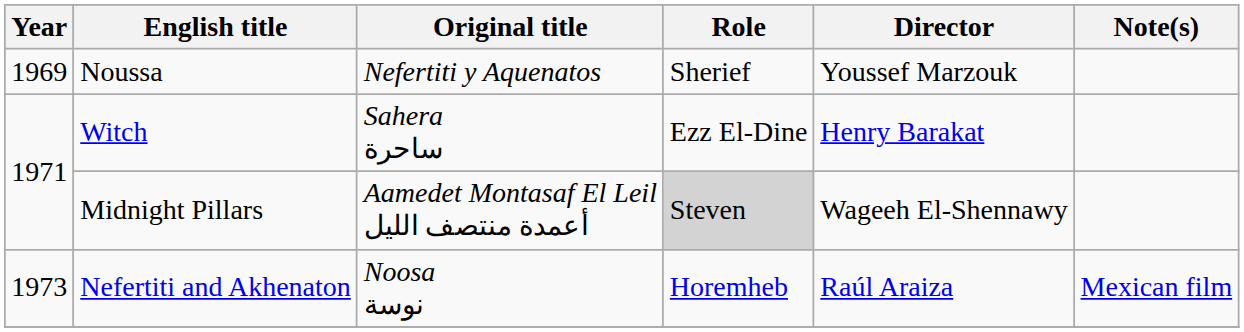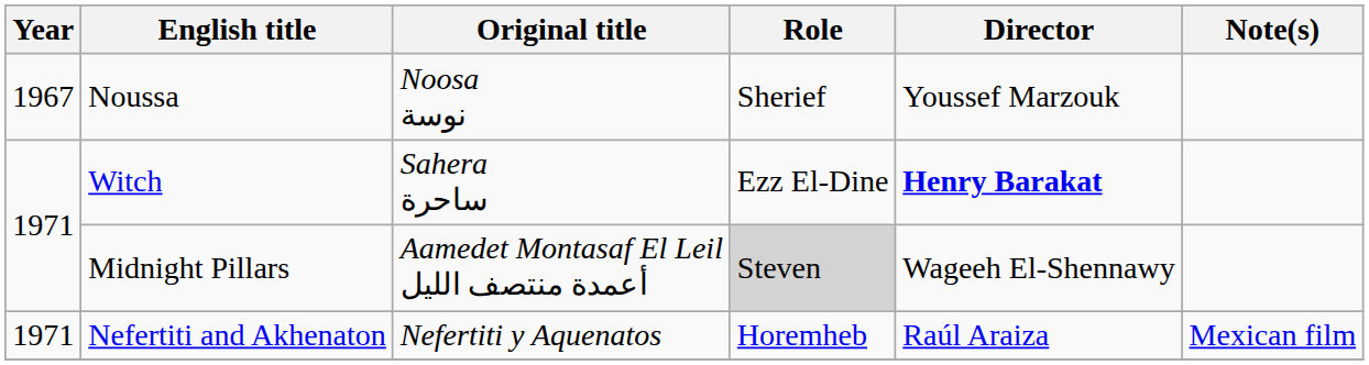Noussa | Year: 1969 -> 1967
Noussa | Original title: Nefertiti y Aquenatos -> Noosa نوسة
Witch | Director: normal -> bold
Nefertiti and Akhenaton | Year: 1973 -> 1971
Nefertiti and Akhenaton | Original title: Noosa نوسة -> Nefertiti y Aquenatos
